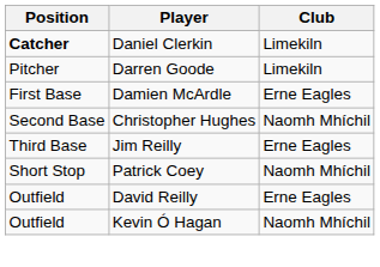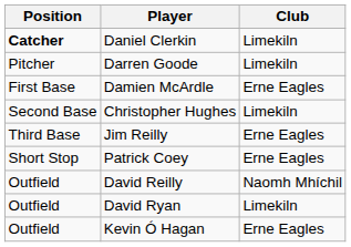Christopher Hughes | Club: Naomh Mhíchil -> Limekiln
Patrick Coey | Club: Naomh Mhíchil -> Erne Eagles
David Reilly | Club: Erne Eagles -> Naomh Mhíchil
+ row: Outfield | David Ryan | Limekiln
Kevin Ó Hagan | Club: Naomh Mhíchil -> Erne Eagles
